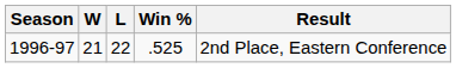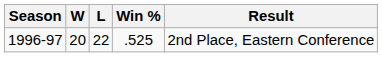1996-97 | W: 21 -> 20
